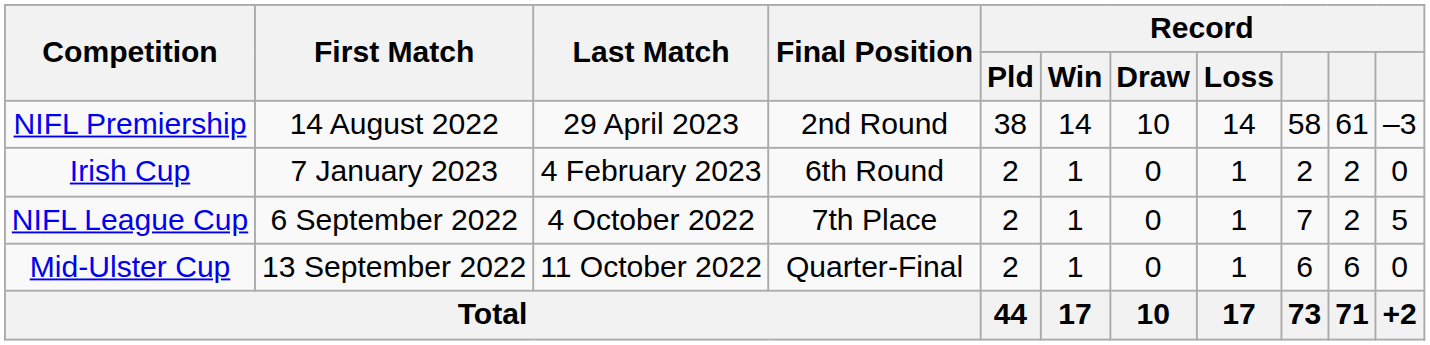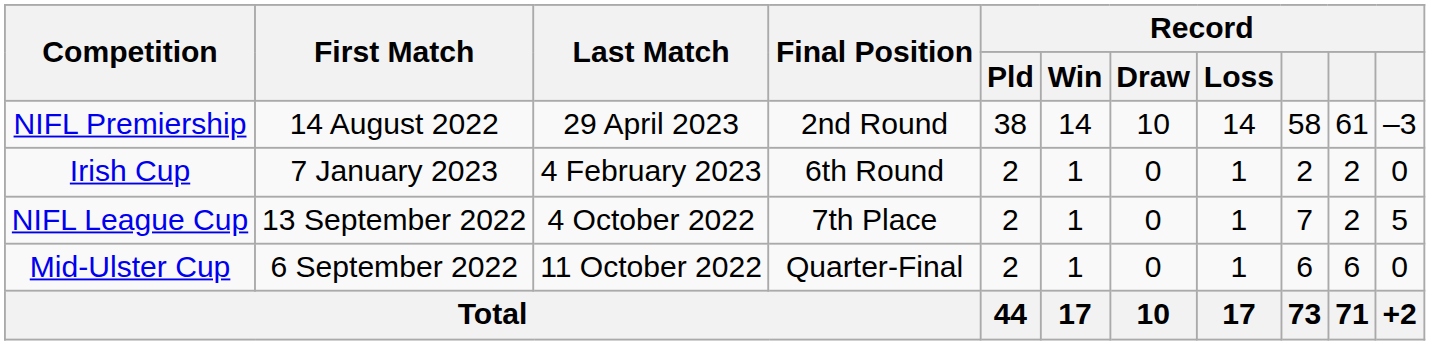NIFL League Cup | First Match: 6 September 2022 -> 13 September 2022
Mid-Ulster Cup | First Match: 13 September 2022 -> 6 September 2022
